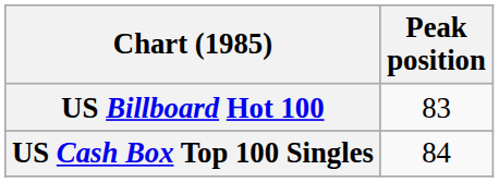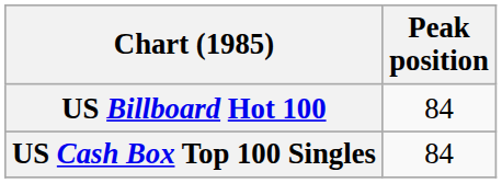US Billboard Hot 100 | Peak position: 83 -> 84
